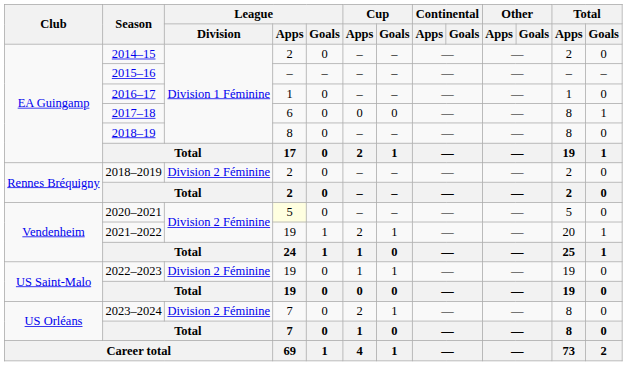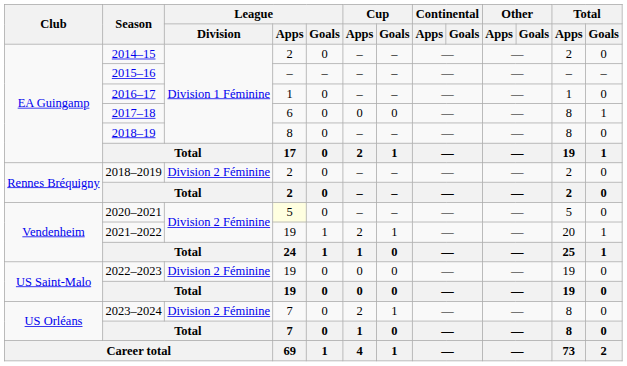2022–2023 | Cup / Apps: 1 -> 0
2022–2023 | Cup / Goals: 1 -> 0
